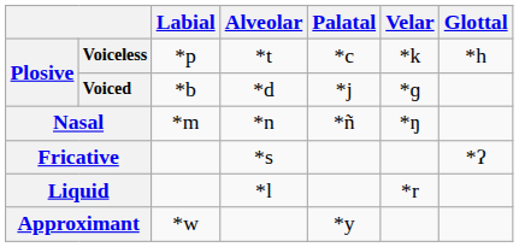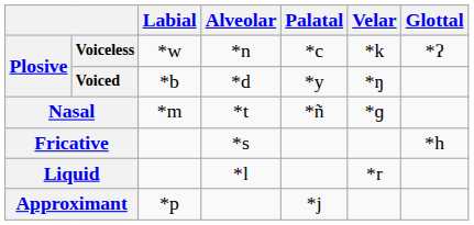Voiceless | Labial: *p -> *w
Voiceless | Alveolar: *t -> *n
Voiceless | Glottal: *h -> *ʔ
Voiced | Palatal: *j -> *y
Voiced | Velar: *ɡ -> *ŋ
Nasal | Alveolar: *n -> *t
Nasal | Velar: *ŋ -> *ɡ
Fricative | Glottal: *ʔ -> *h
Approximant | Labial: *w -> *p
Approximant | Palatal: *y -> *j
